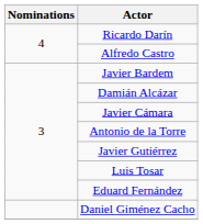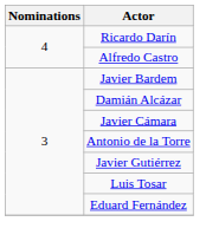- row: Daniel Giménez Cacho
